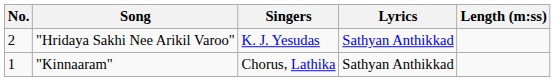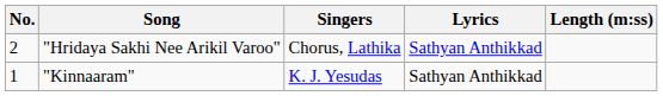"Hridaya Sakhi Nee Arikil Varoo" | Singers: K. J. Yesudas -> Chorus, Lathika
"Kinnaaram" | Singers: Chorus, Lathika -> K. J. Yesudas
